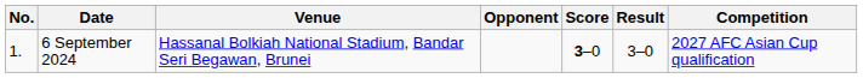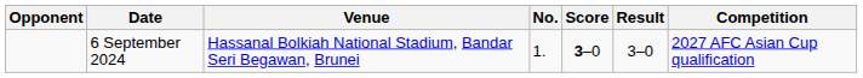columns swapped: No. <-> Opponent
